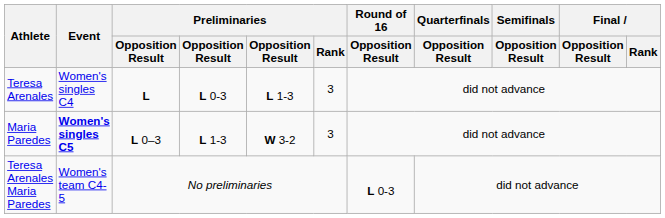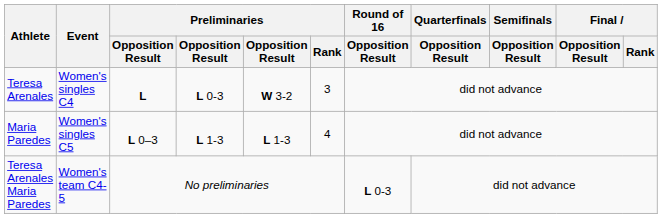Teresa Arenales | column 5: L 1-3 -> W 3-2
Maria Paredes | Event: bold -> normal
Maria Paredes | column 5: W 3-2 -> L 1-3
Maria Paredes | Preliminaries / Rank: 3 -> 4
